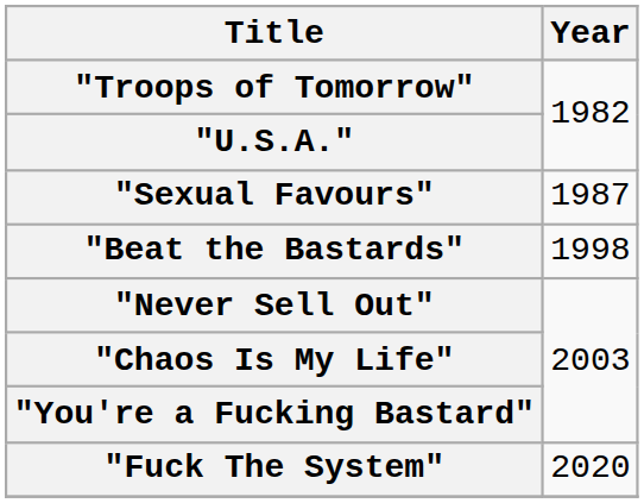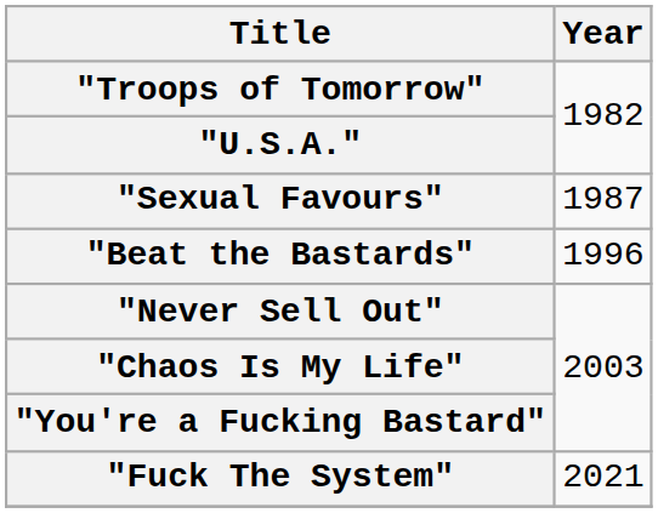"Beat the Bastards" | Year: 1998 -> 1996
"Fuck The System" | Year: 2020 -> 2021
